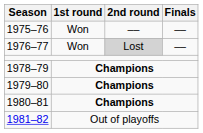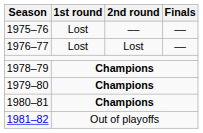1975–76 | 1st round: Won -> Lost
1976–77 | 1st round: Won -> Lost
1976–77 | 2nd round: lightgrey background -> no background
